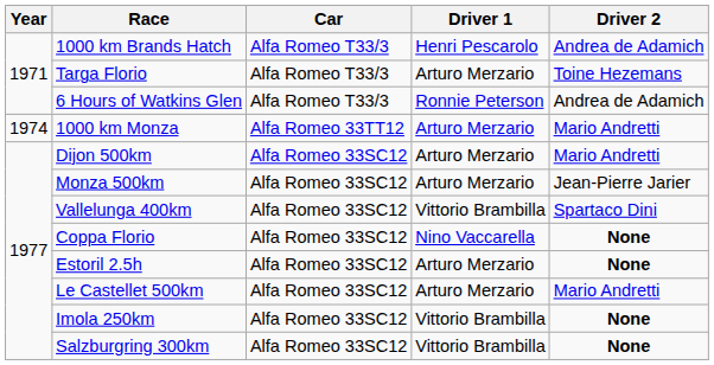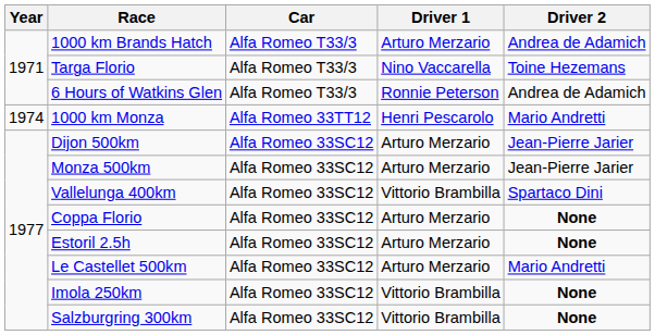1000 km Brands Hatch | Driver 1: Henri Pescarolo -> Arturo Merzario
Targa Florio | Driver 1: Arturo Merzario -> Nino Vaccarella
1000 km Monza | Driver 1: Arturo Merzario -> Henri Pescarolo
Dijon 500km | Driver 2: Mario Andretti -> Jean-Pierre Jarier
Coppa Florio | Driver 1: Nino Vaccarella -> Arturo Merzario
